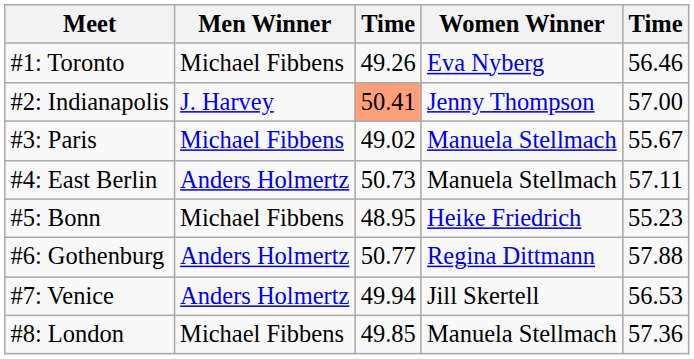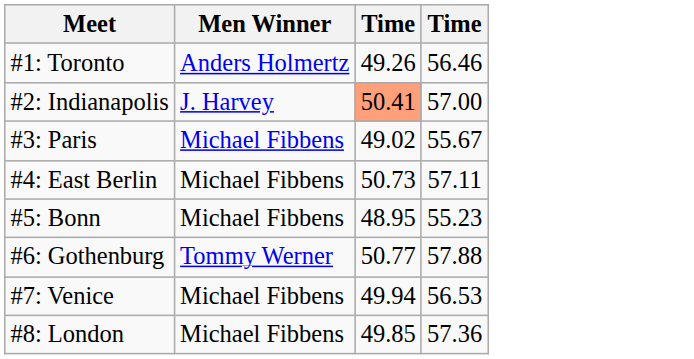- column: Women Winner | Eva Nyberg | Jenny Thompson | Manuela Stellmach | Manuela Stellmach | Heike Friedrich | Regina Dittmann | Jill Skertell | Manuela Stellmach
#1: Toronto | Men Winner: Michael Fibbens -> Anders Holmertz
#4: East Berlin | Men Winner: Anders Holmertz -> Michael Fibbens
#6: Gothenburg | Men Winner: Anders Holmertz -> Tommy Werner
#7: Venice | Men Winner: Anders Holmertz -> Michael Fibbens
